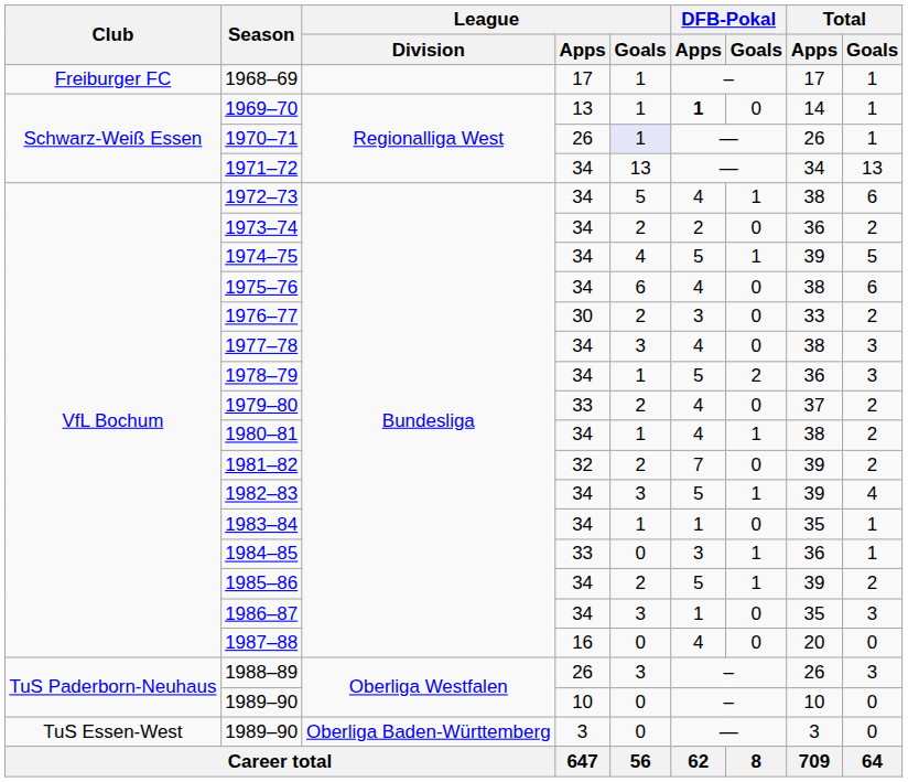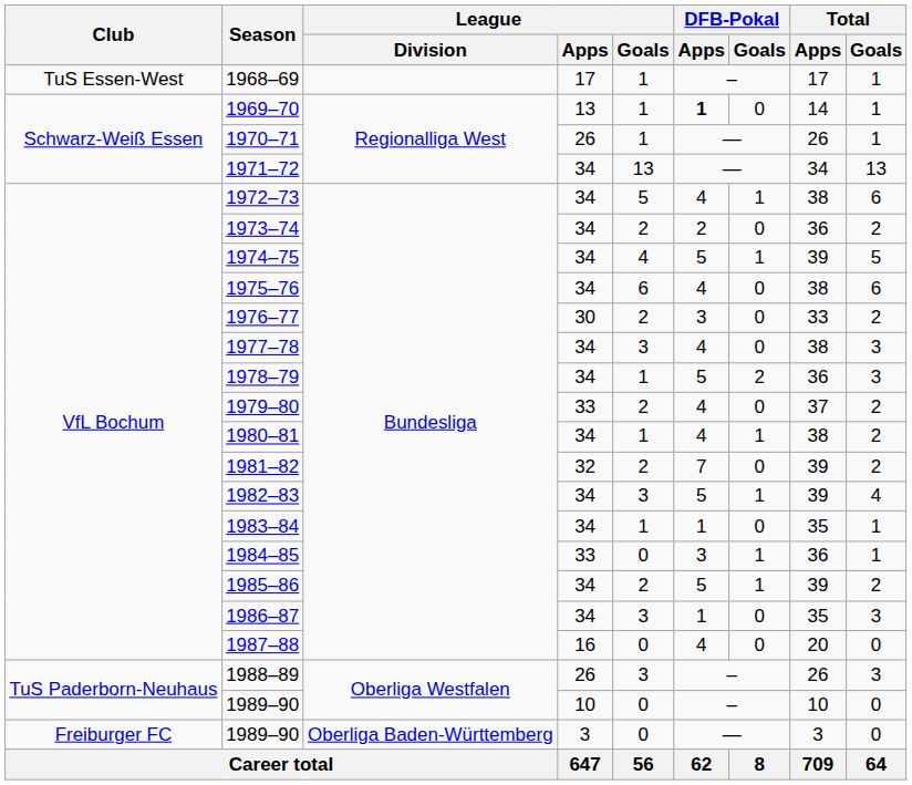1968–69 | Club: Freiburger FC -> TuS Essen-West
1970–71 | League / Goals: lavender background -> no background
1989–90 / 3 | Club: TuS Essen-West -> Freiburger FC
